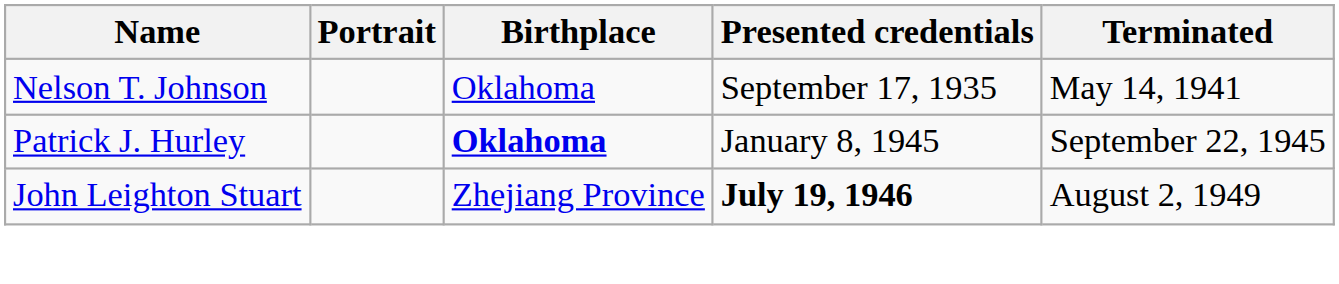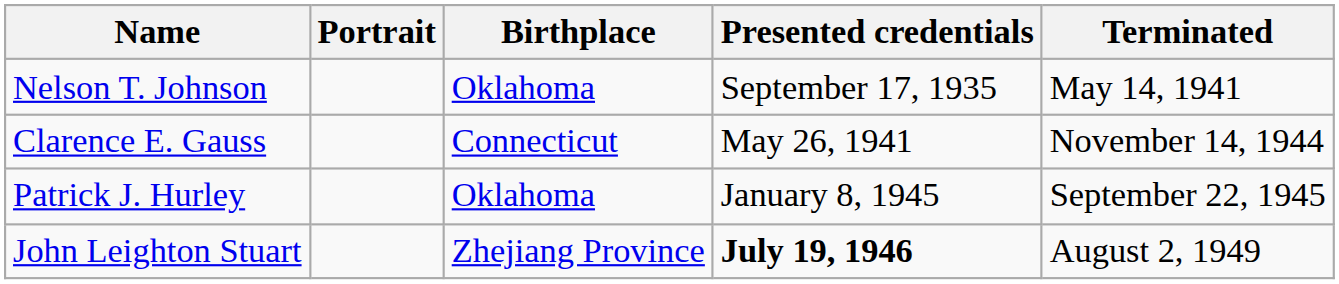+ row: Clarence E. Gauss | Connecticut | May 26, 1941 | November 14, 1944
Patrick J. Hurley | Birthplace: bold -> normal
